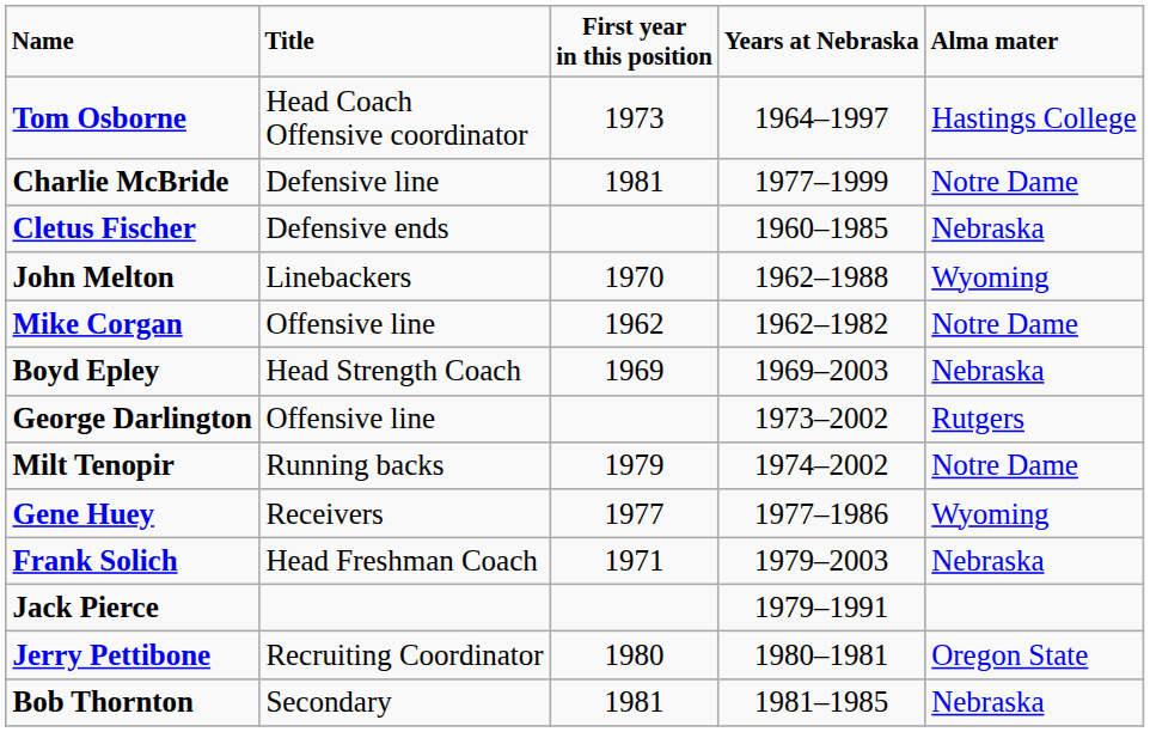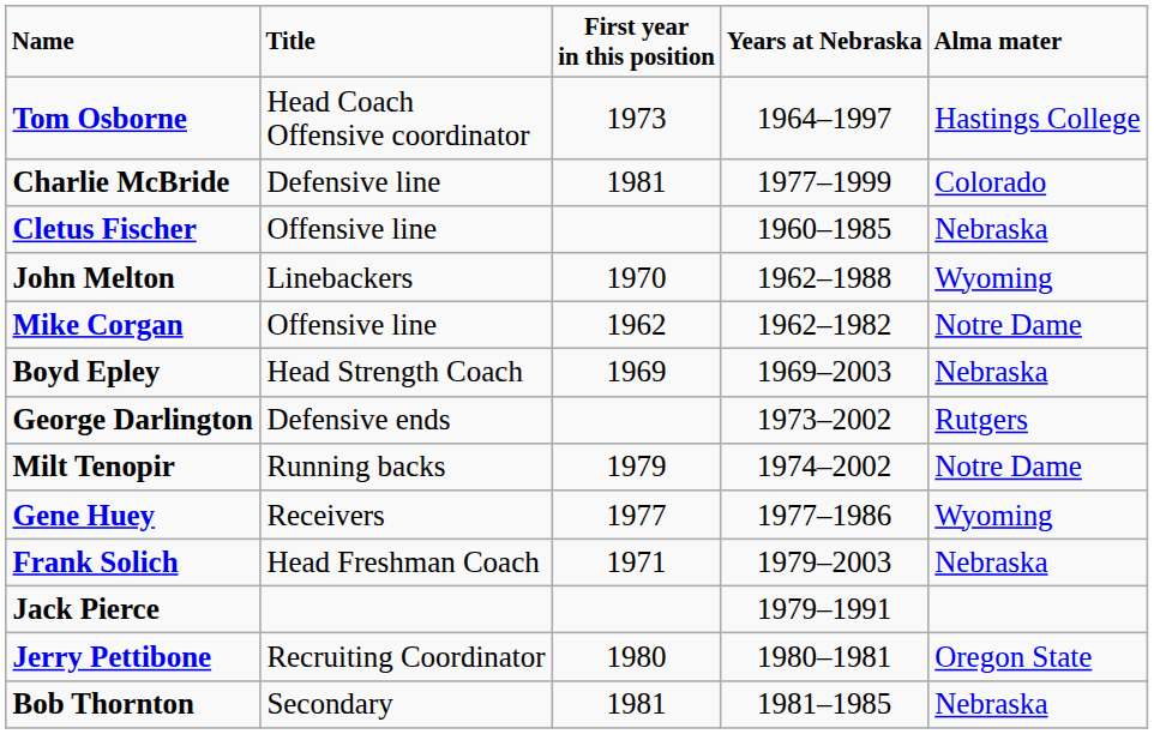Charlie McBride | Alma mater: Notre Dame -> Colorado
Cletus Fischer | Title: Defensive ends -> Offensive line
George Darlington | Title: Offensive line -> Defensive ends
